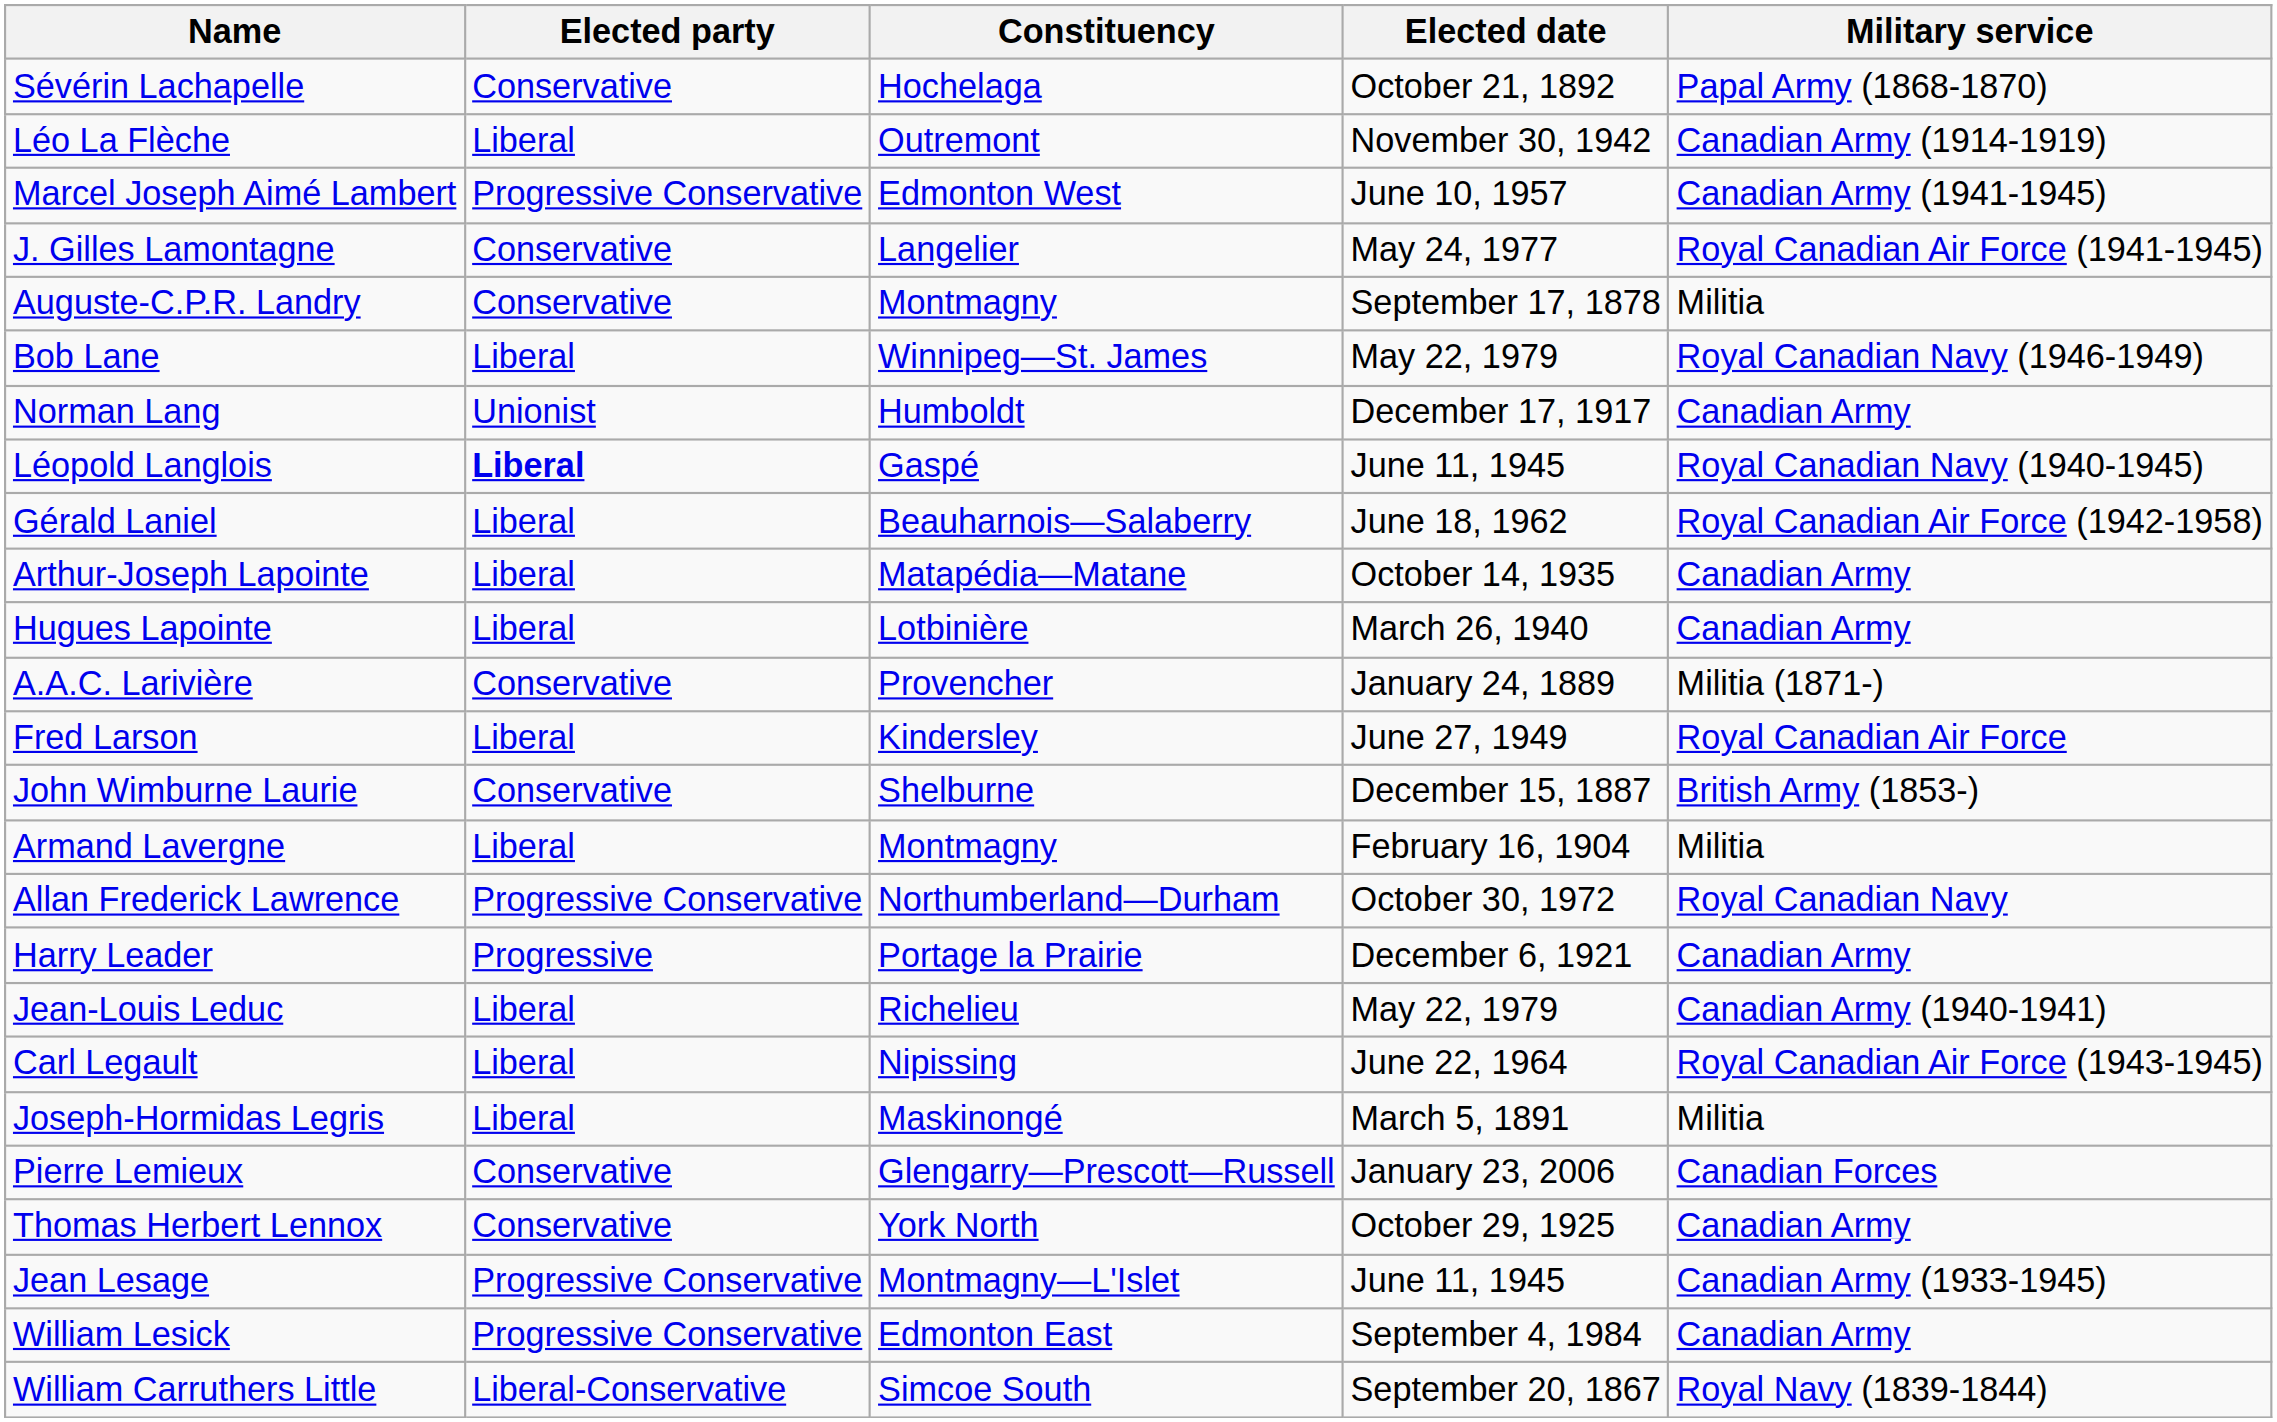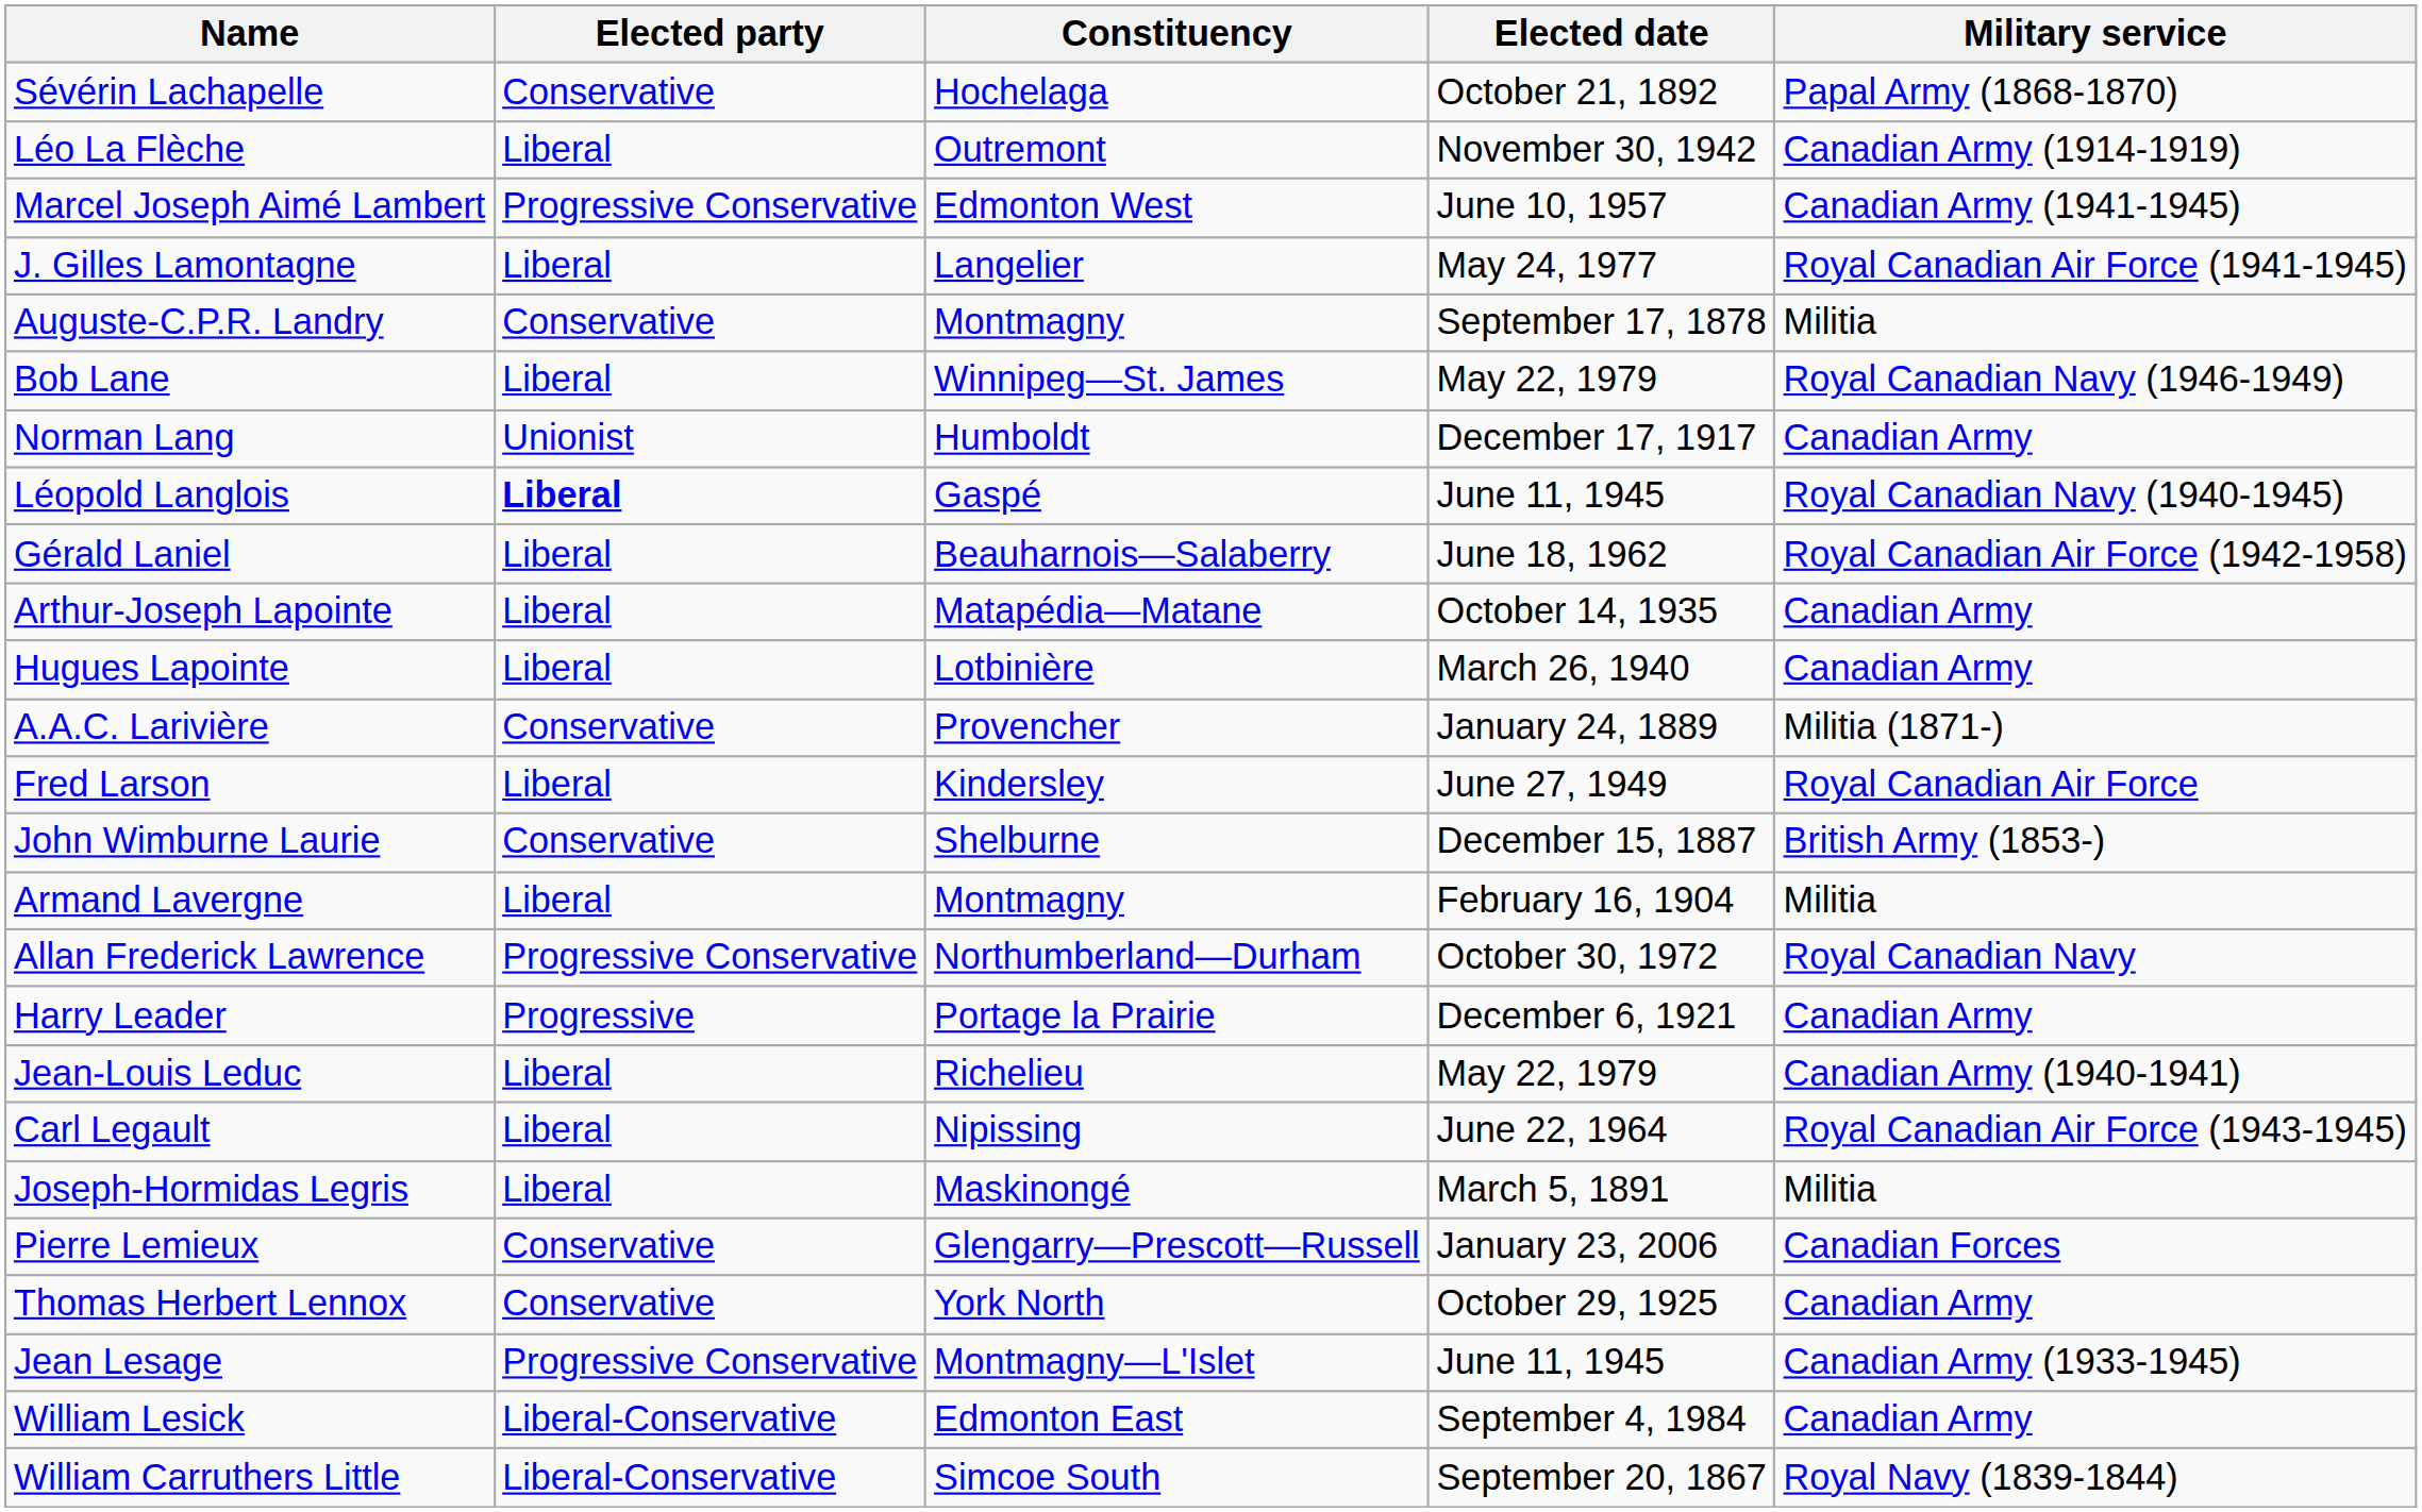J. Gilles Lamontagne | Elected party: Conservative -> Liberal
William Lesick | Elected party: Progressive Conservative -> Liberal-Conservative
